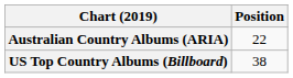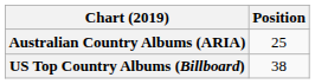Australian Country Albums (ARIA) | Position: 22 -> 25
